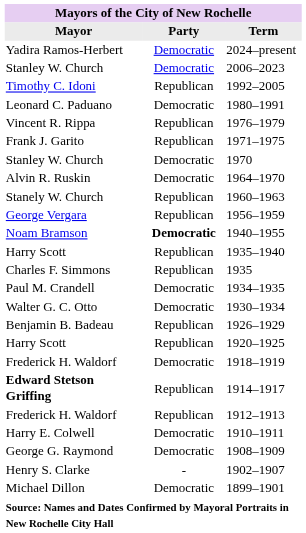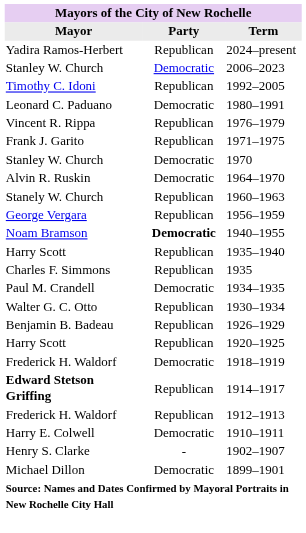2024–present | Party: Democratic -> Republican
1930–1934 | Party: Democratic -> Republican
- row: George G. Raymond | Democratic | 1908–1909
